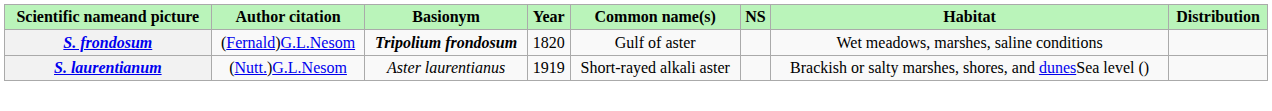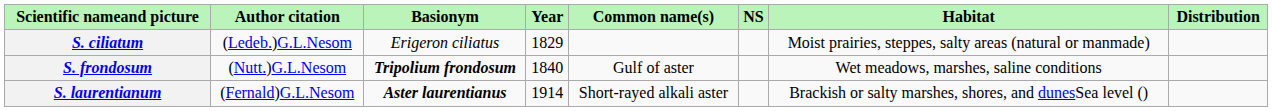+ row: S. ciliatum | (Ledeb.)G.L.Nesom | Erigeron ciliatus | 1829 | Moist prairies, steppes, salty areas (natural or manmade)
S. frondosum | Author citation: (Fernald)G.L.Nesom -> (Nutt.)G.L.Nesom
S. frondosum | Year: 1820 -> 1840
S. laurentianum | Author citation: (Nutt.)G.L.Nesom -> (Fernald)G.L.Nesom
S. laurentianum | Basionym: normal -> bold
S. laurentianum | Year: 1919 -> 1914
